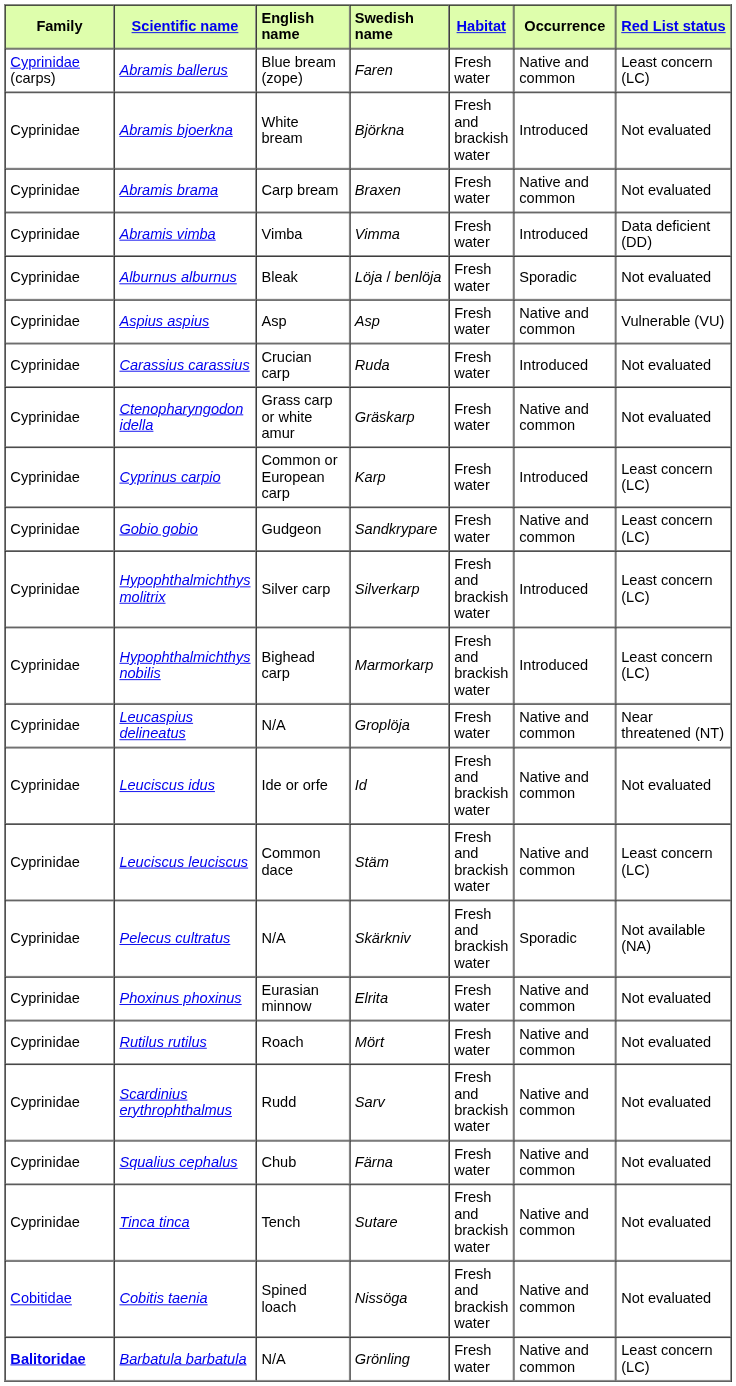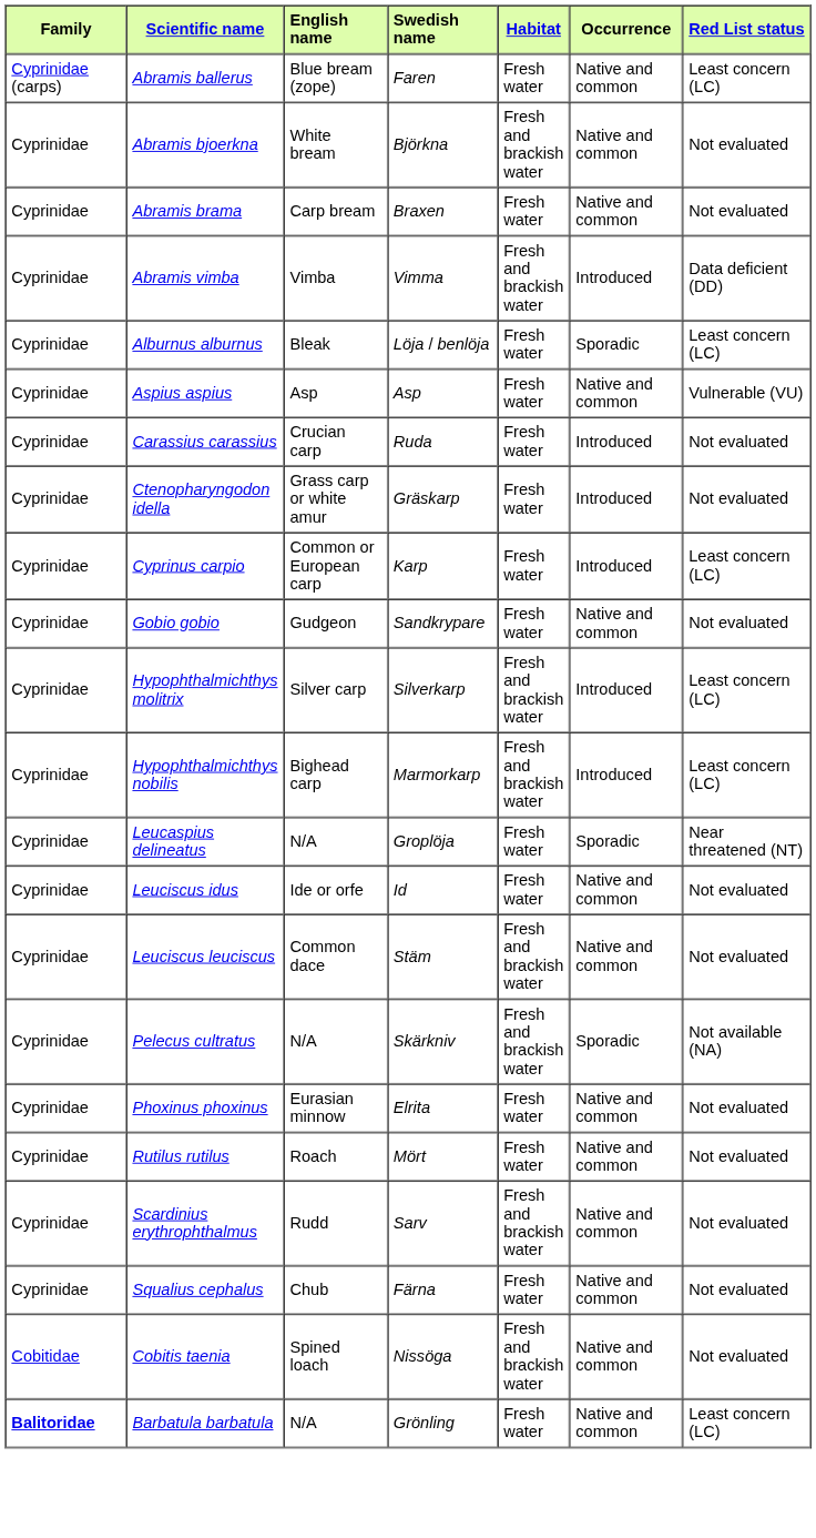Abramis bjoerkna | Occurrence: Introduced -> Native and common
Abramis vimba | Habitat: Fresh water -> Fresh and brackish water
Alburnus alburnus | Red List status: Not evaluated -> Least concern (LC)
Ctenopharyngodon idella | Occurrence: Native and common -> Introduced
Gobio gobio | Red List status: Least concern (LC) -> Not evaluated
Leucaspius delineatus | Occurrence: Native and common -> Sporadic
Leuciscus idus | Habitat: Fresh and brackish water -> Fresh water
Leuciscus leuciscus | Red List status: Least concern (LC) -> Not evaluated
- row: Cyprinidae | Tinca tinca | Tench | Sutare | Fresh and brackish water | Native and common | Not evaluated
